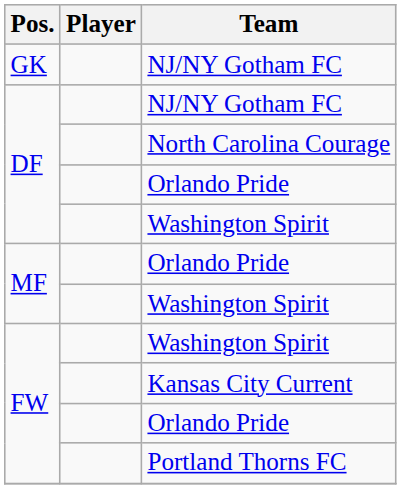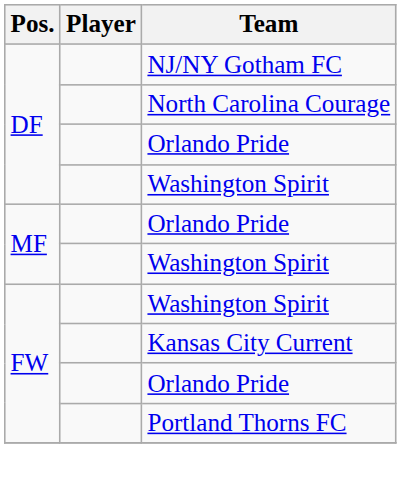- row: GK | NJ/NY Gotham FC
